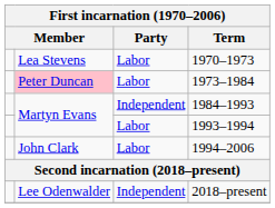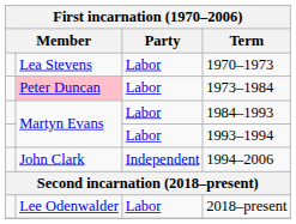1984–1993 | Party: Independent -> Labor
1994–2006 | Party: Labor -> Independent
2018–present | Party: Independent -> Labor
